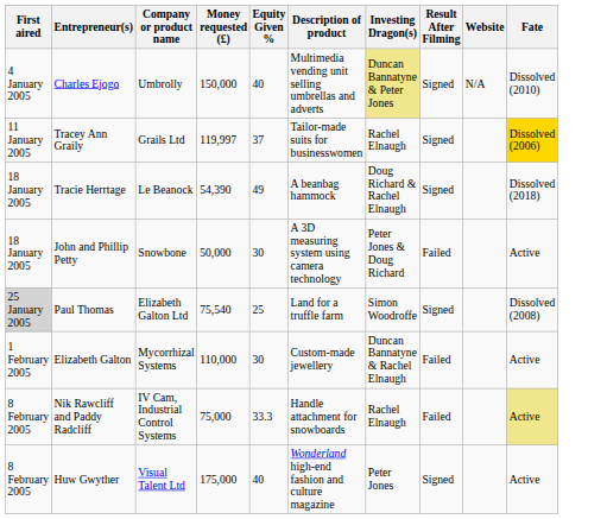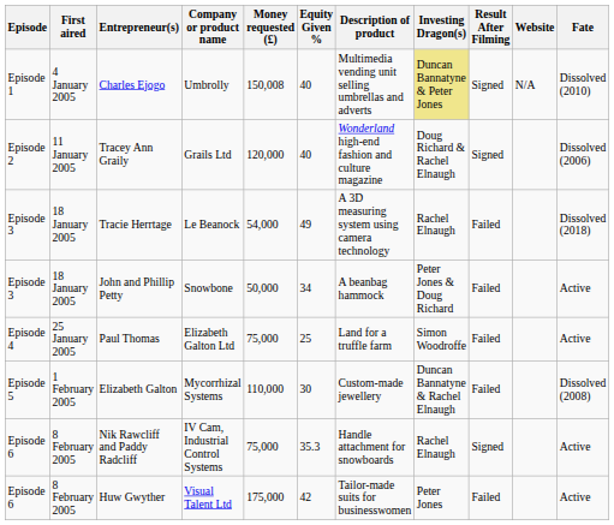+ column: Episode | Episode 1 | Episode 2 | Episode 3 | Episode 3 | Episode 4 | Episode 5 | Episode 6 | Episode 6
Charles Ejogo | Money requested (£): 150,000 -> 150,008
Tracey Ann Graily | Money requested (£): 119,997 -> 120,000
Tracey Ann Graily | Equity Given %: 37 -> 40
Tracey Ann Graily | Description of product: Tailor-made suits for businesswomen -> Wonderland high-end fashion and culture magazine
Tracey Ann Graily | Investing Dragon(s): Rachel Elnaugh -> Doug Richard & Rachel Elnaugh
Tracey Ann Graily | Fate: gold background -> no background
Tracie Herrtage | Money requested (£): 54,390 -> 54,000
Tracie Herrtage | Description of product: A beanbag hammock -> A 3D measuring system using camera technology
Tracie Herrtage | Investing Dragon(s): Doug Richard & Rachel Elnaugh -> Rachel Elnaugh
Tracie Herrtage | Result After Filming: Signed -> Failed
John and Phillip Petty | Equity Given %: 30 -> 34
John and Phillip Petty | Description of product: A 3D measuring system using camera technology -> A beanbag hammock
Paul Thomas | First aired: lightgrey background -> no background
Paul Thomas | Money requested (£): 75,540 -> 75,000
Paul Thomas | Result After Filming: Signed -> Failed
Paul Thomas | Fate: Dissolved (2008) -> Active
Elizabeth Galton | Fate: Active -> Dissolved (2008)
Nik Rawcliff and Paddy Radcliff | Equity Given %: 33.3 -> 35.3
Nik Rawcliff and Paddy Radcliff | Result After Filming: Failed -> Signed
Nik Rawcliff and Paddy Radcliff | Fate: khaki background -> no background
Huw Gwyther | Equity Given %: 40 -> 42
Huw Gwyther | Description of product: Wonderland high-end fashion and culture magazine -> Tailor-made suits for businesswomen
Huw Gwyther | Result After Filming: Signed -> Failed
